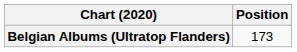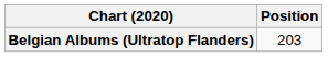Belgian Albums (Ultratop Flanders) | Position: 173 -> 203
